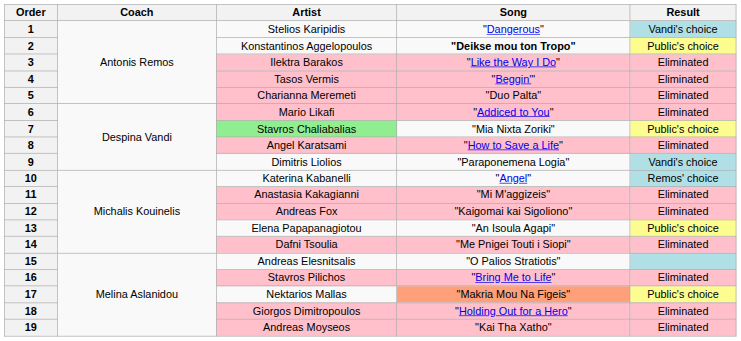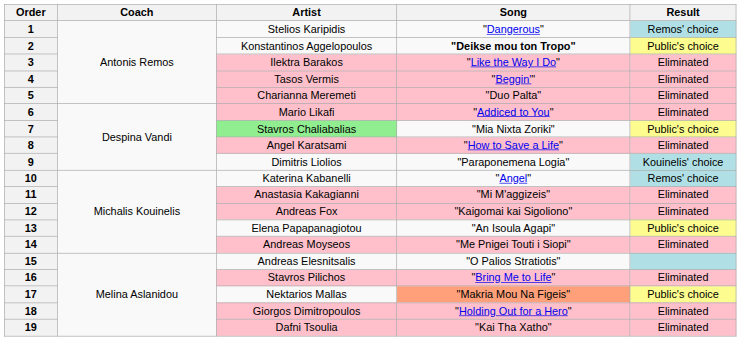1 | Result: Vandi's choice -> Remos' choice
9 | Result: Vandi's choice -> Kouinelis' choice
14 | Artist: Dafni Tsoulia -> Andreas Moyseos
19 | Artist: Andreas Moyseos -> Dafni Tsoulia
